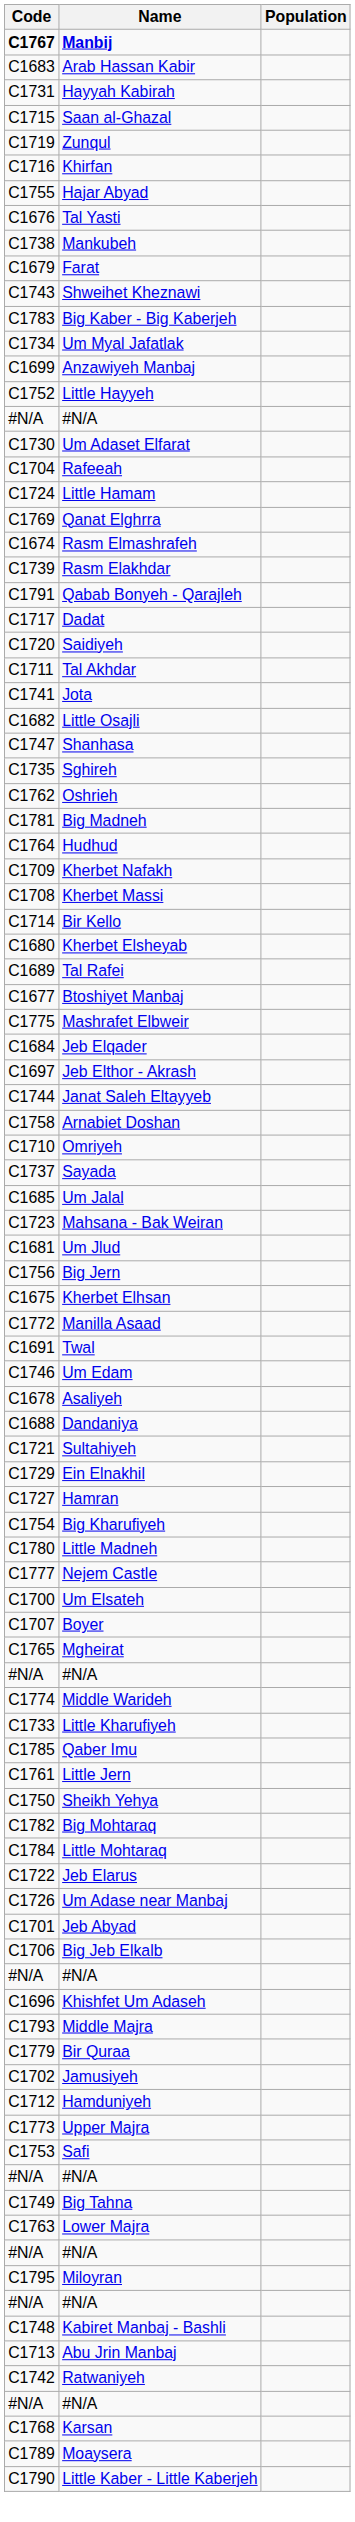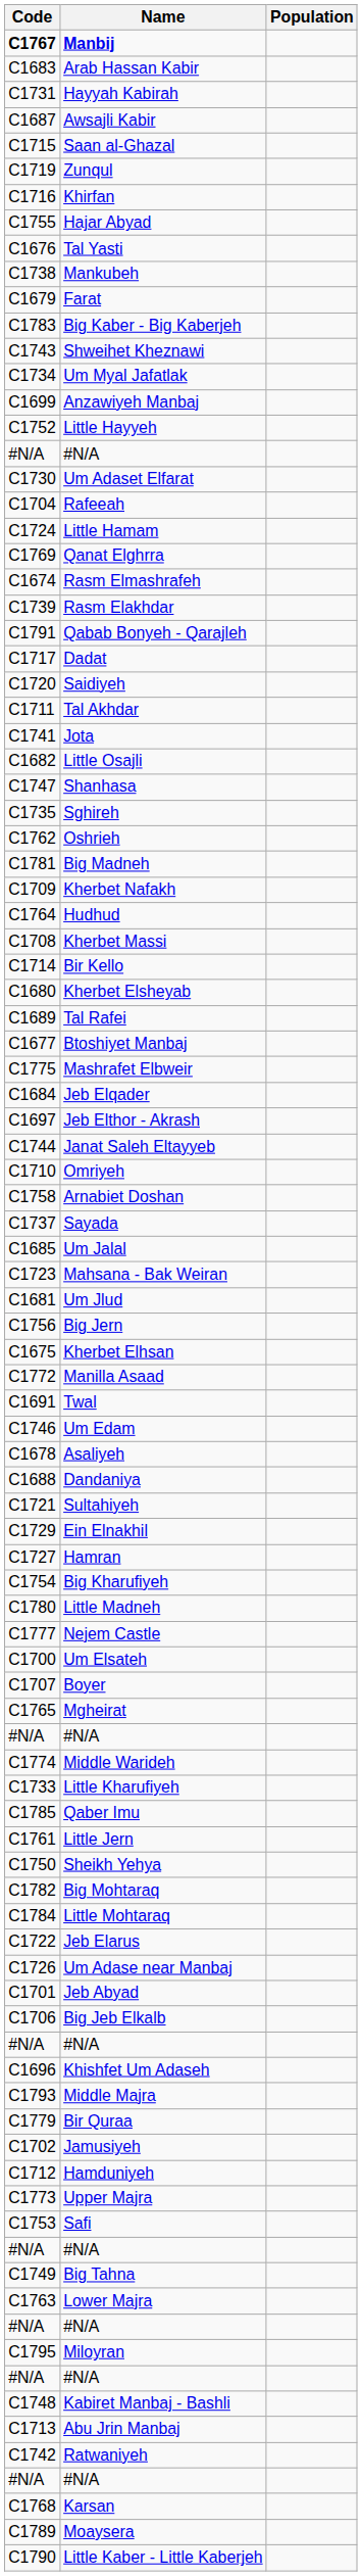+ row: C1687 | Awsajli Kabir
rows swapped: Shweihet Kheznawi <-> Big Kaber - Big Kaberjeh
rows swapped: Hudhud <-> Kherbet Nafakh
rows swapped: Omriyeh <-> Arnabiet Doshan
